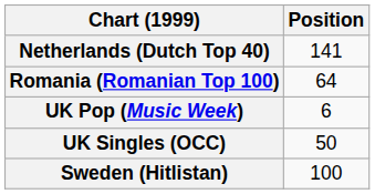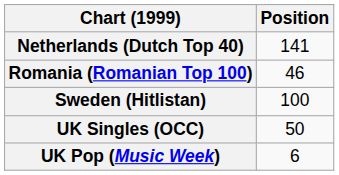Romania (Romanian Top 100) | Position: 64 -> 46
rows swapped: Sweden (Hitlistan) <-> UK Pop (Music Week)
